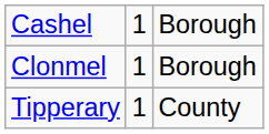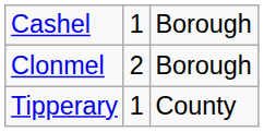Clonmel | column 2: 1 -> 2
